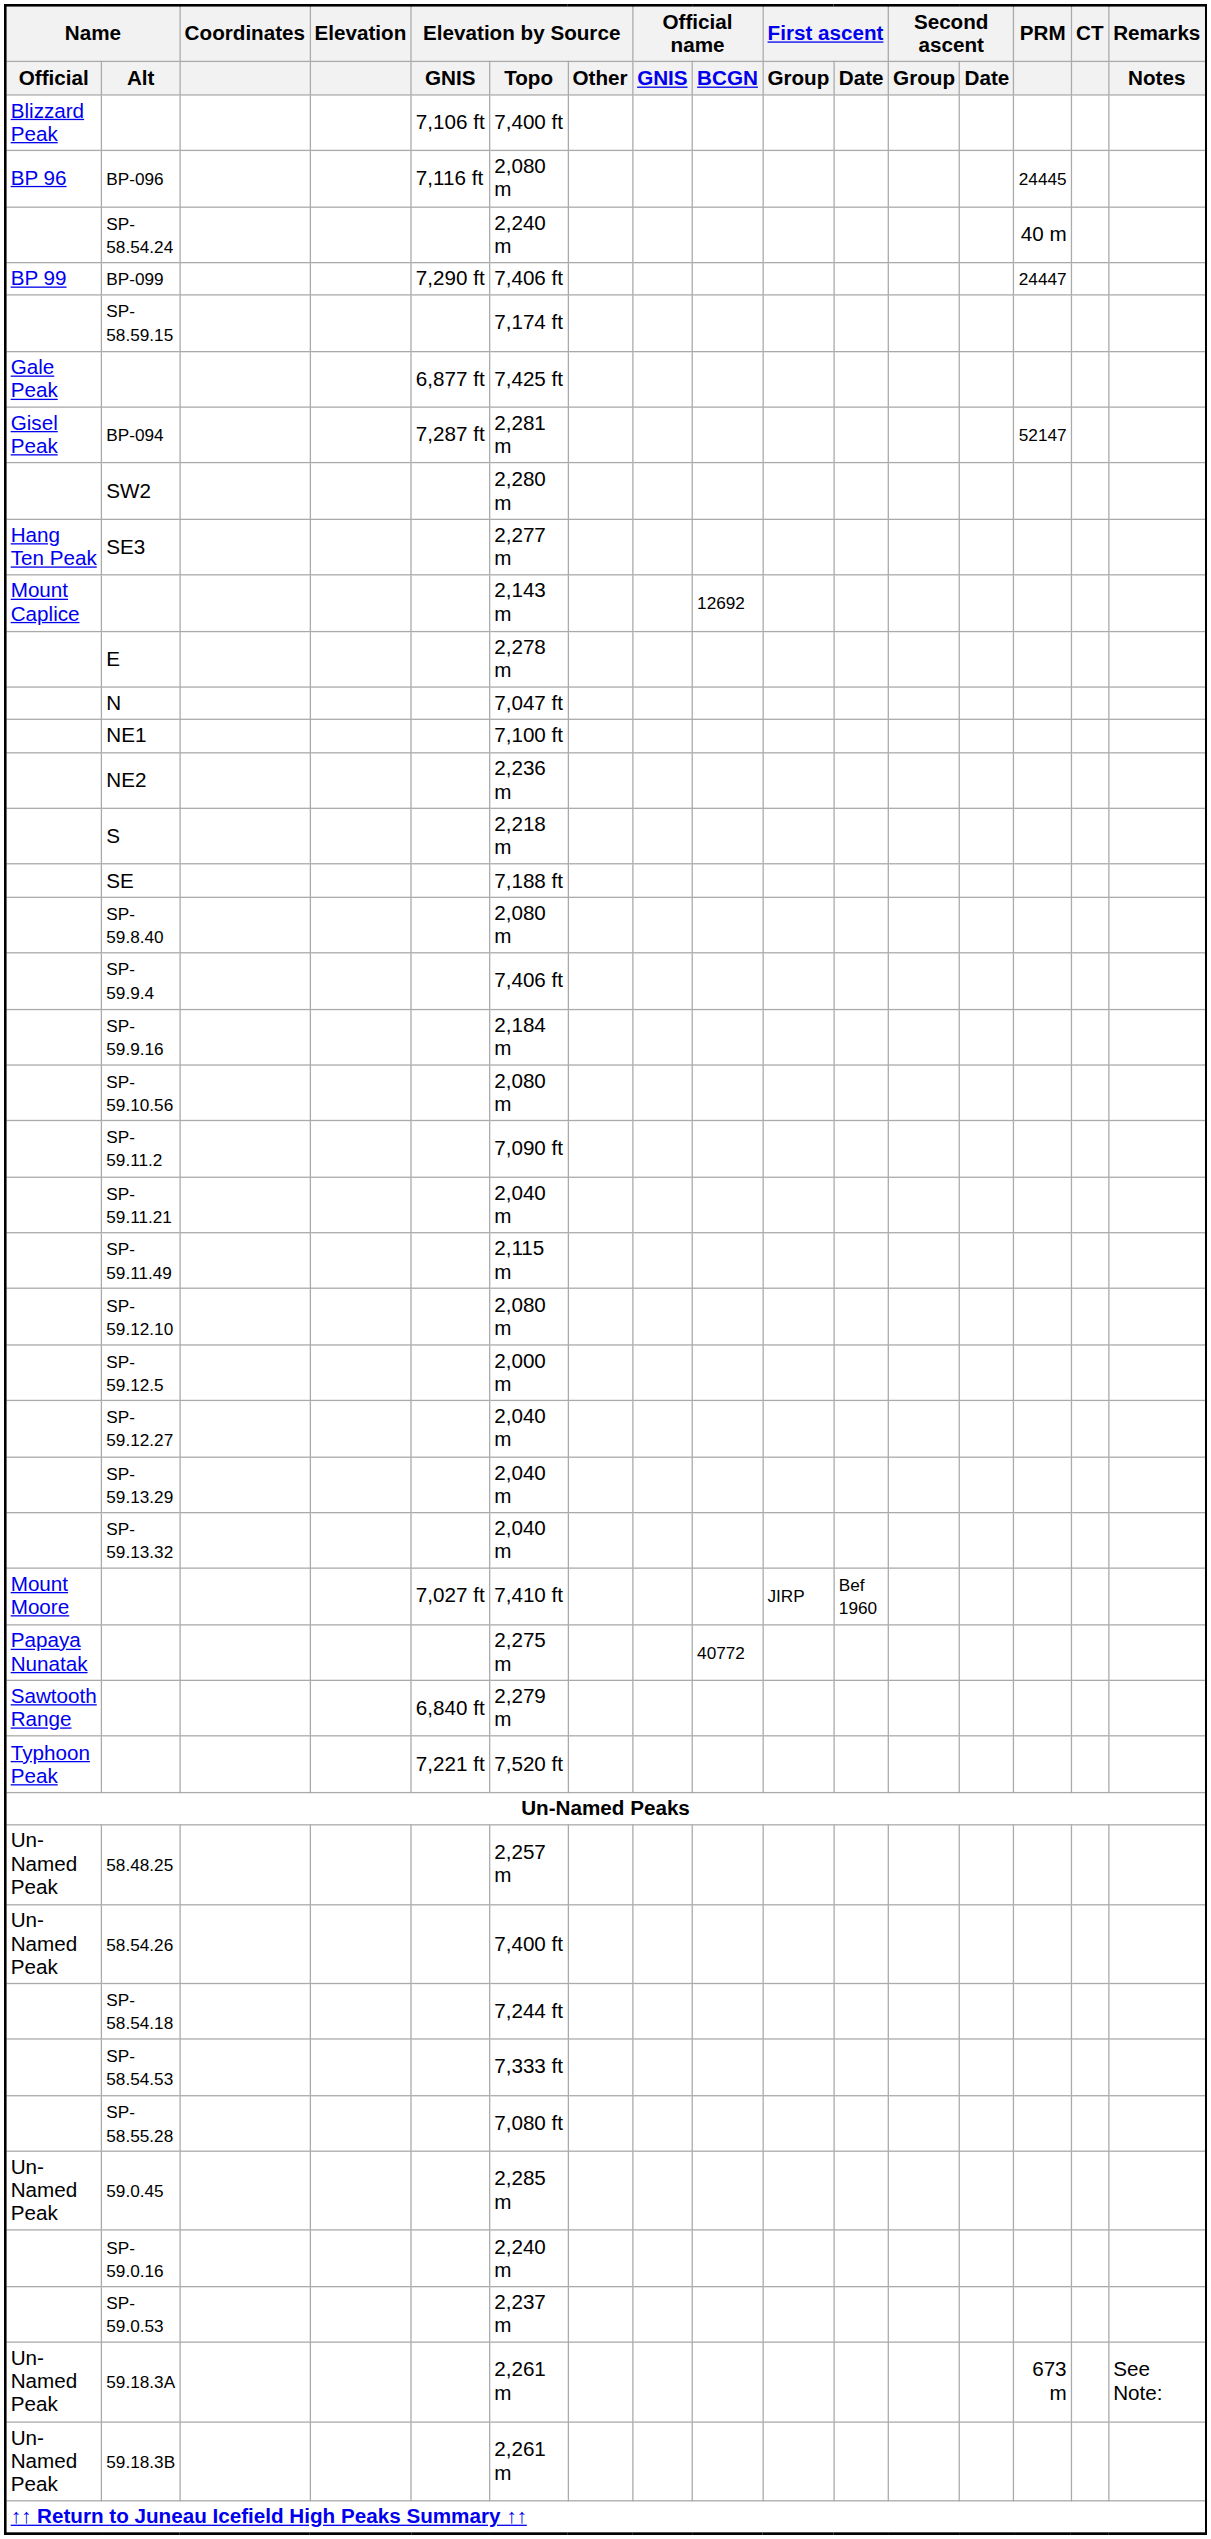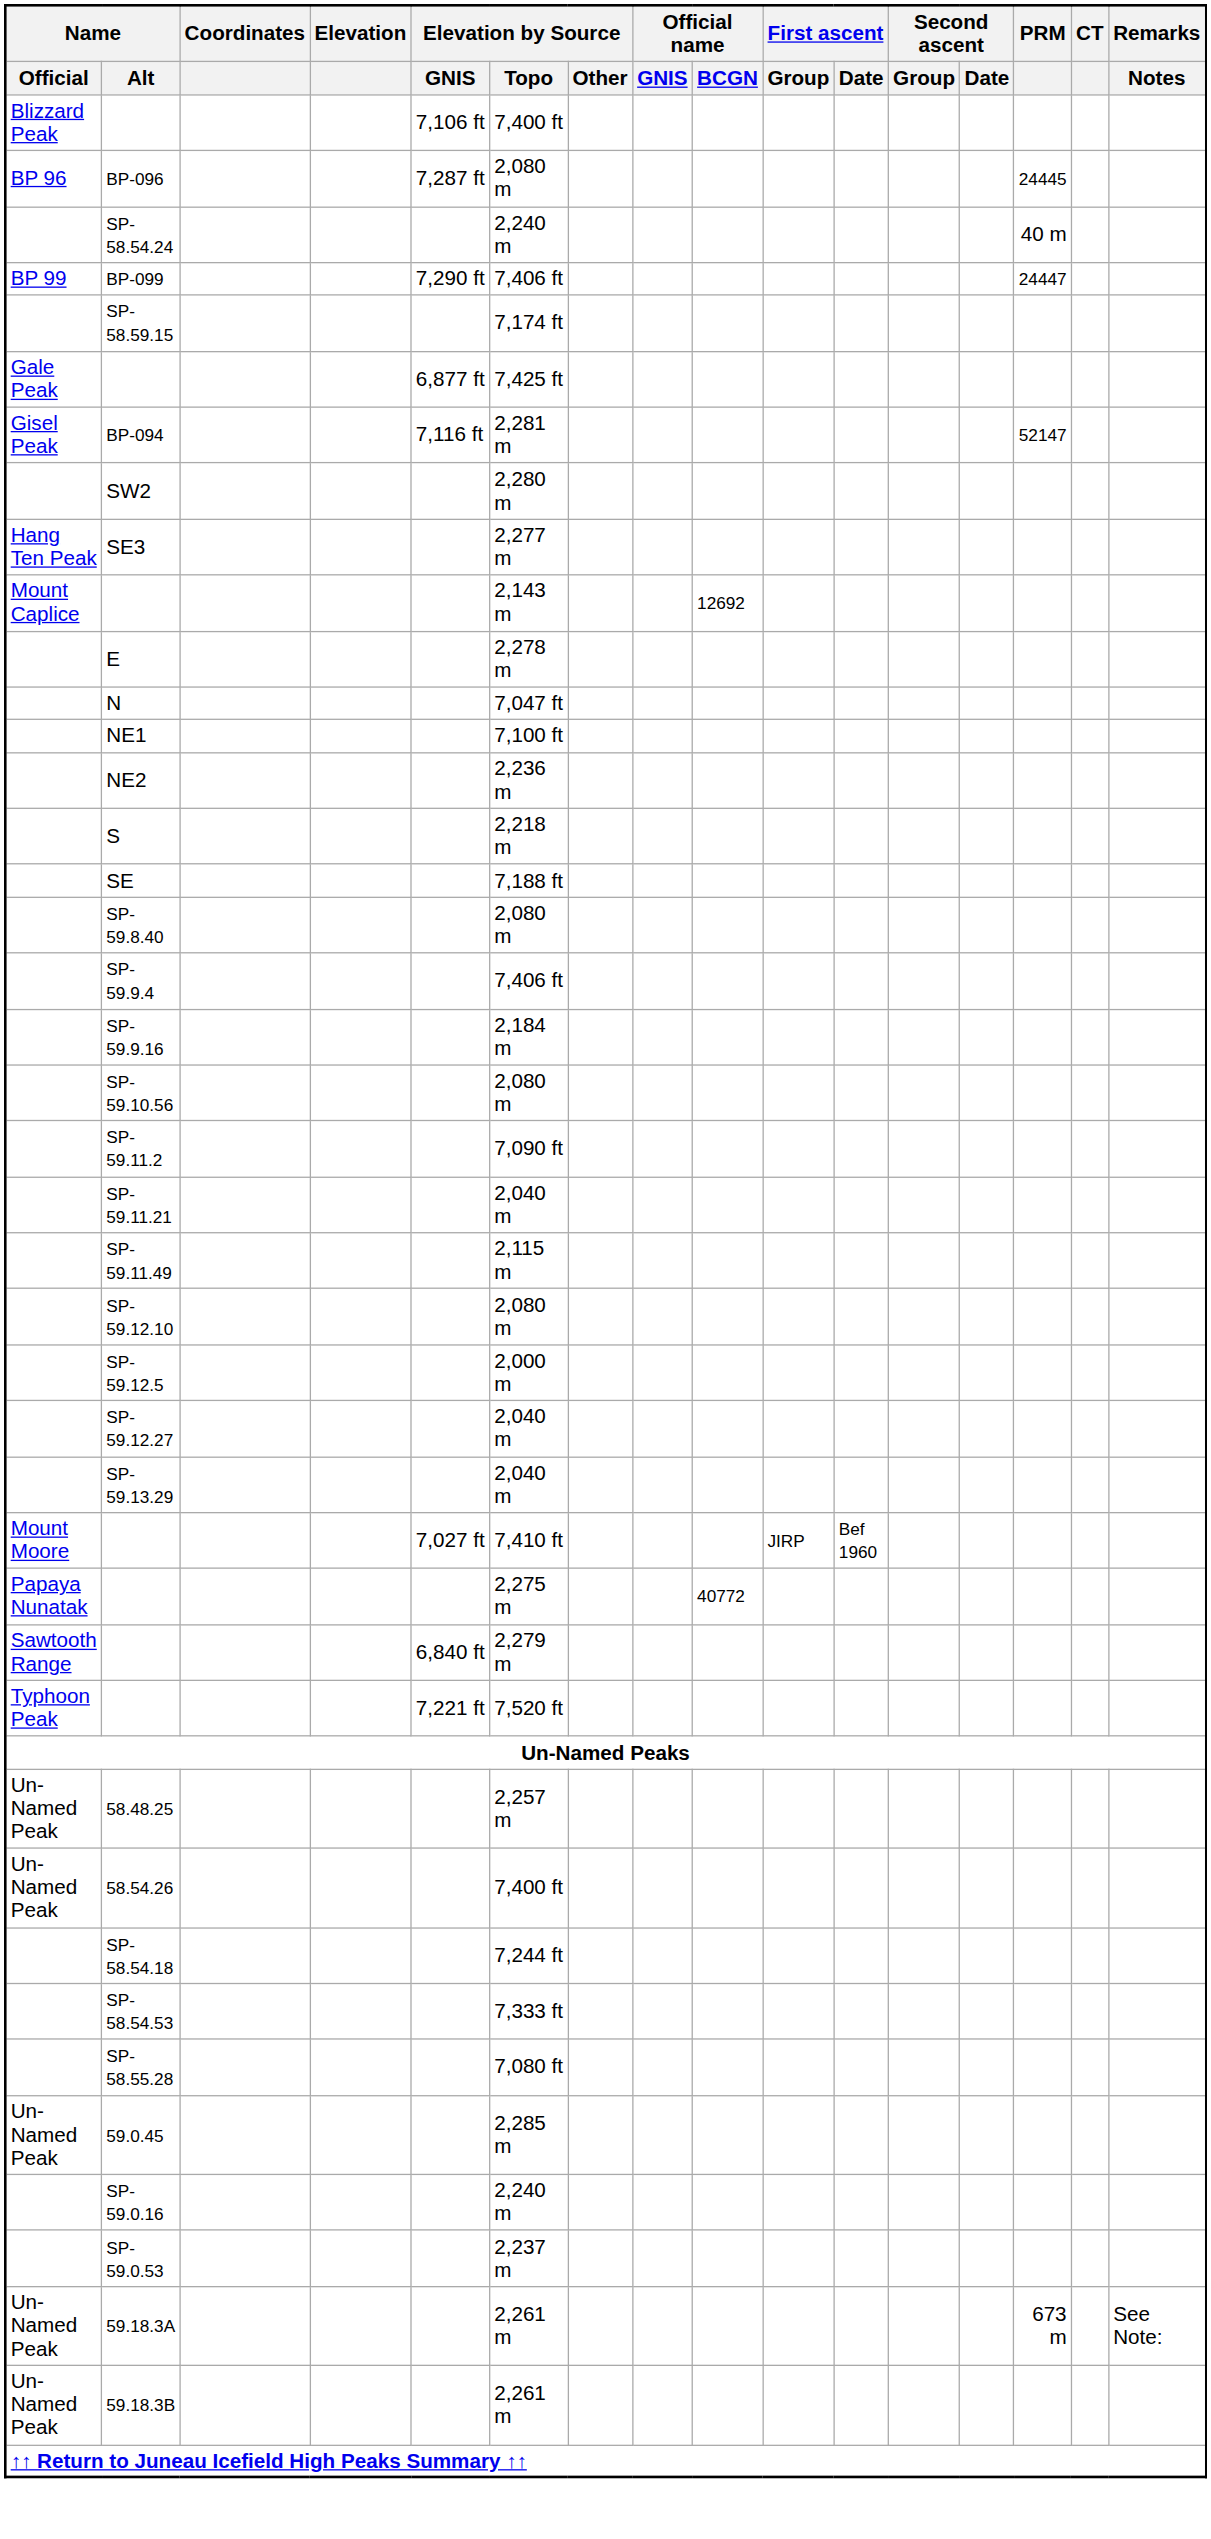BP-096 | Elevation by Source / GNIS: 7,116 ft -> 7,287 ft
BP-094 | Elevation by Source / GNIS: 7,287 ft -> 7,116 ft
- row: SP-59.13.32 | 2,040 m
